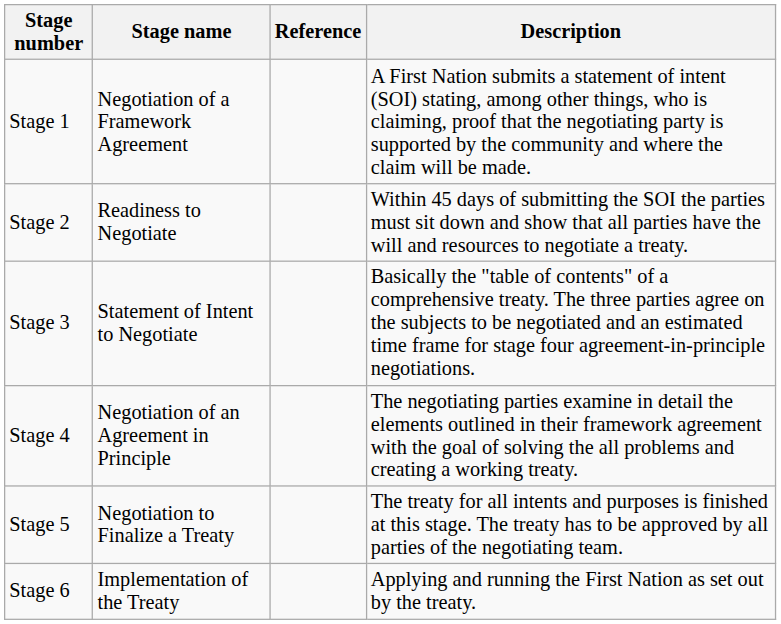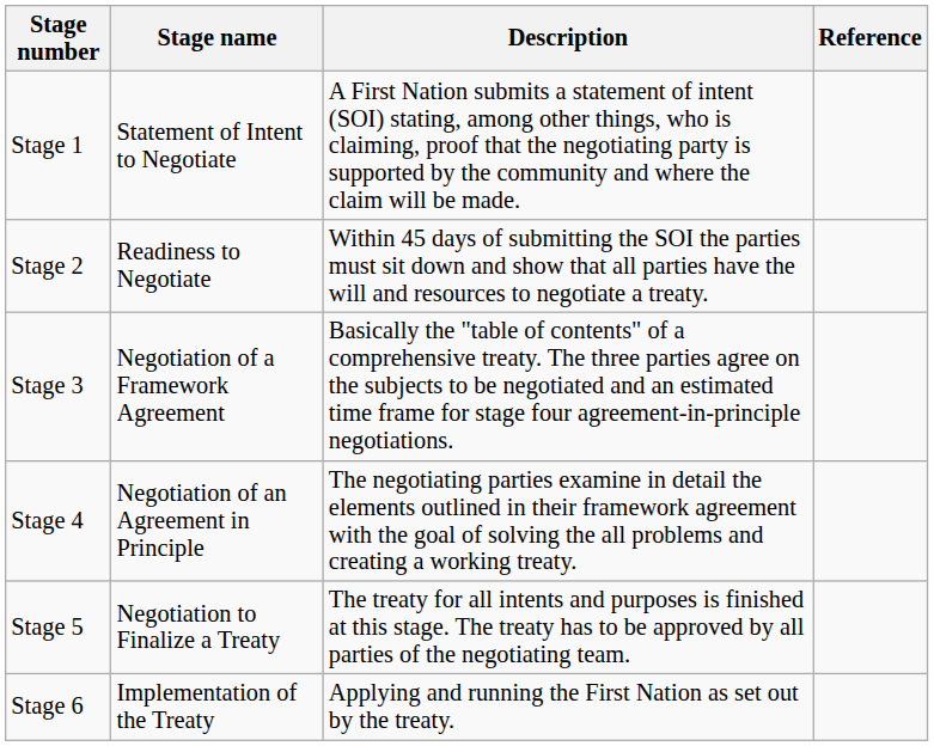columns swapped: Description <-> Reference
Stage 1 | Stage name: Negotiation of a Framework Agreement -> Statement of Intent to Negotiate
Stage 3 | Stage name: Statement of Intent to Negotiate -> Negotiation of a Framework Agreement
